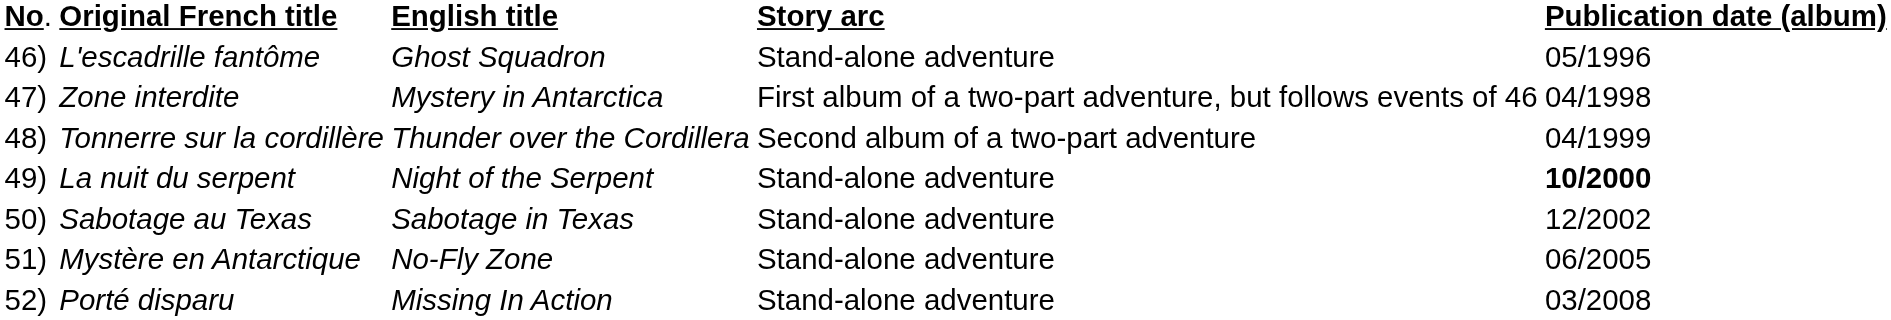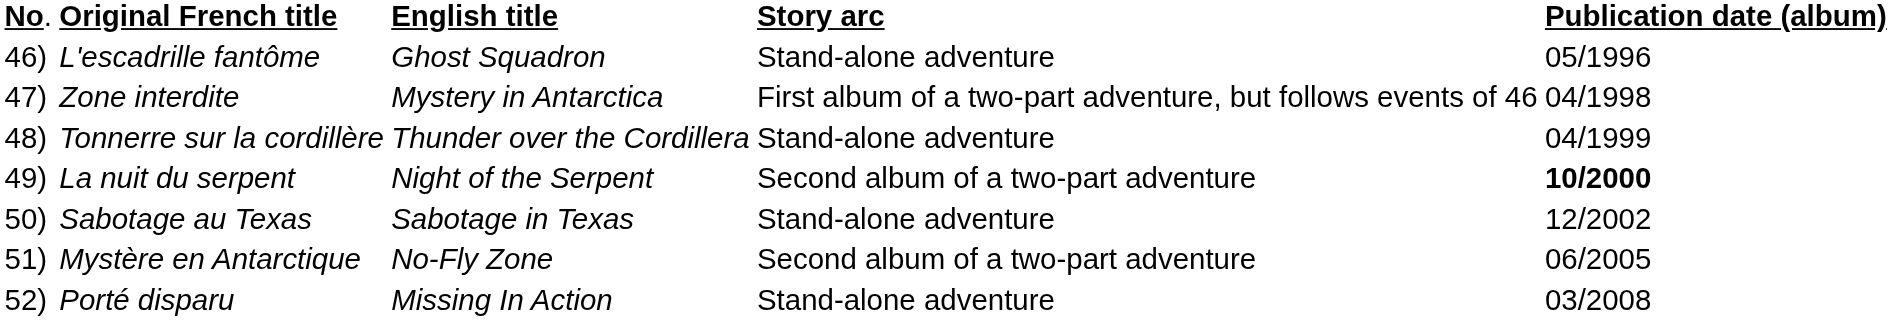Tonnerre sur la cordillère | column 4: Second album of a two-part adventure -> Stand-alone adventure
La nuit du serpent | column 4: Stand-alone adventure -> Second album of a two-part adventure
Mystère en Antarctique | column 4: Stand-alone adventure -> Second album of a two-part adventure
